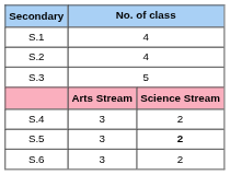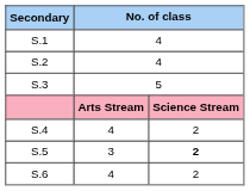S.4 | column 2: 3 -> 4
S.6 | column 2: 3 -> 4
